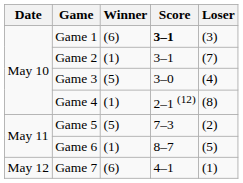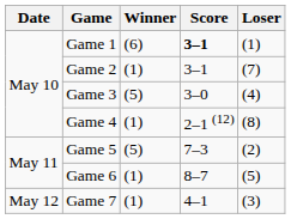Game 1 | Loser: (3) -> (1)
Game 7 | Winner: (6) -> (1)
Game 7 | Loser: (1) -> (3)
